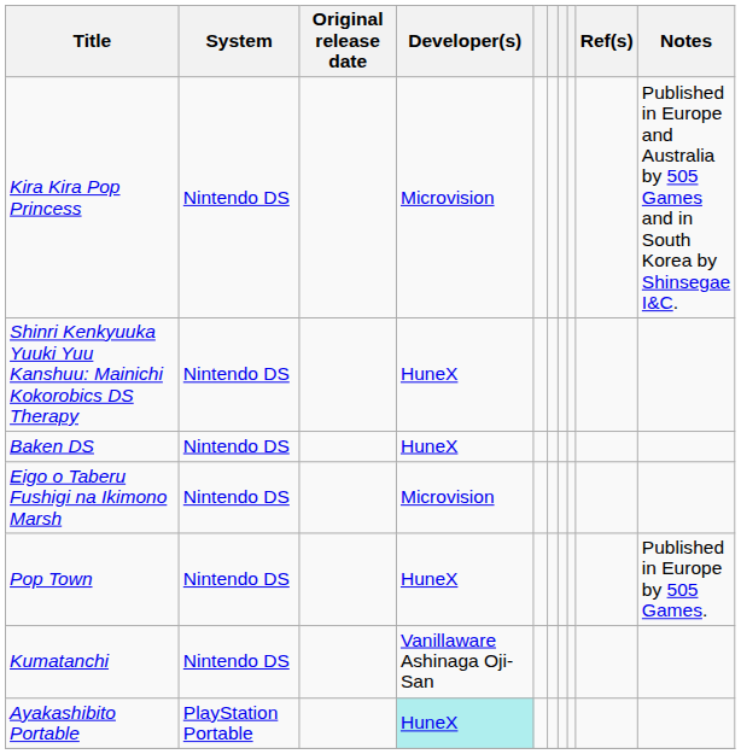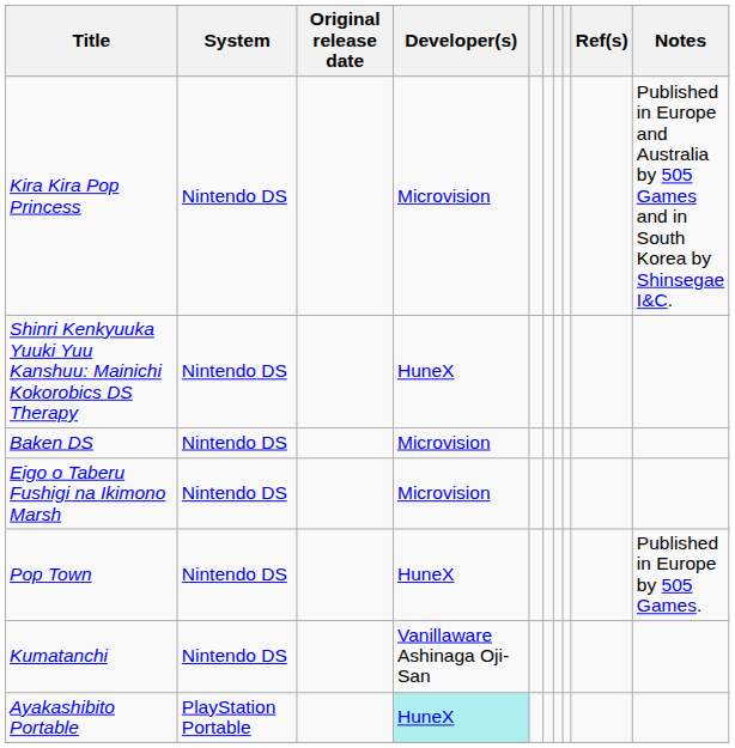Baken DS | Developer(s): HuneX -> Microvision
